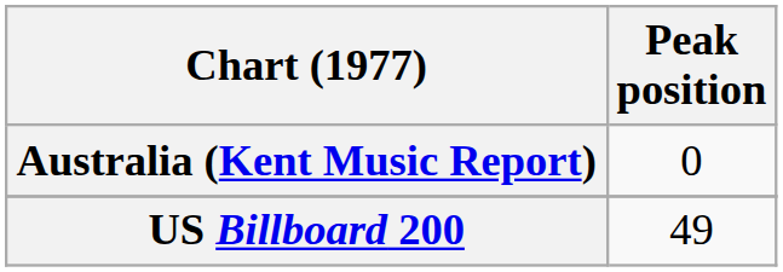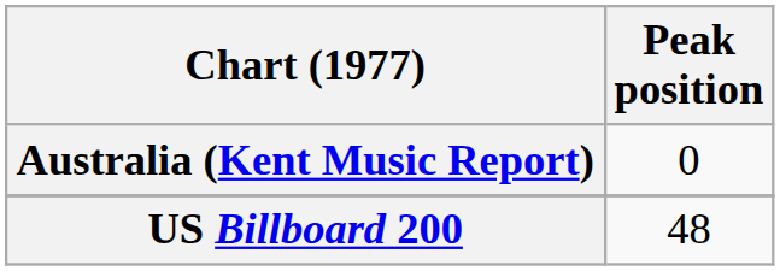US Billboard 200 | Peak position: 49 -> 48
